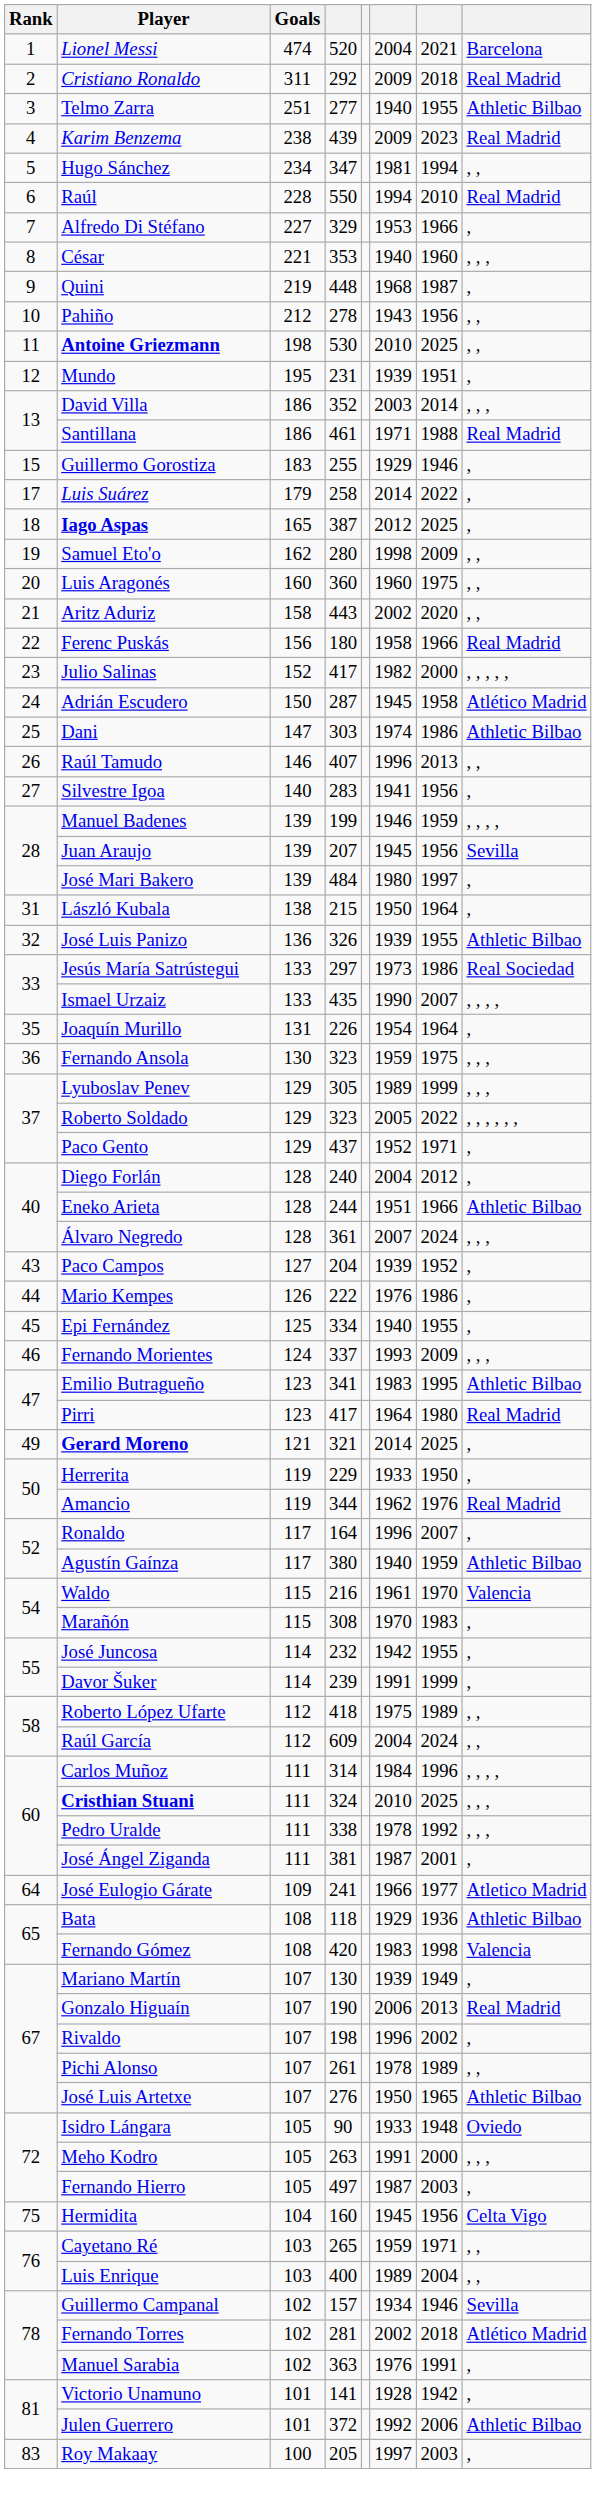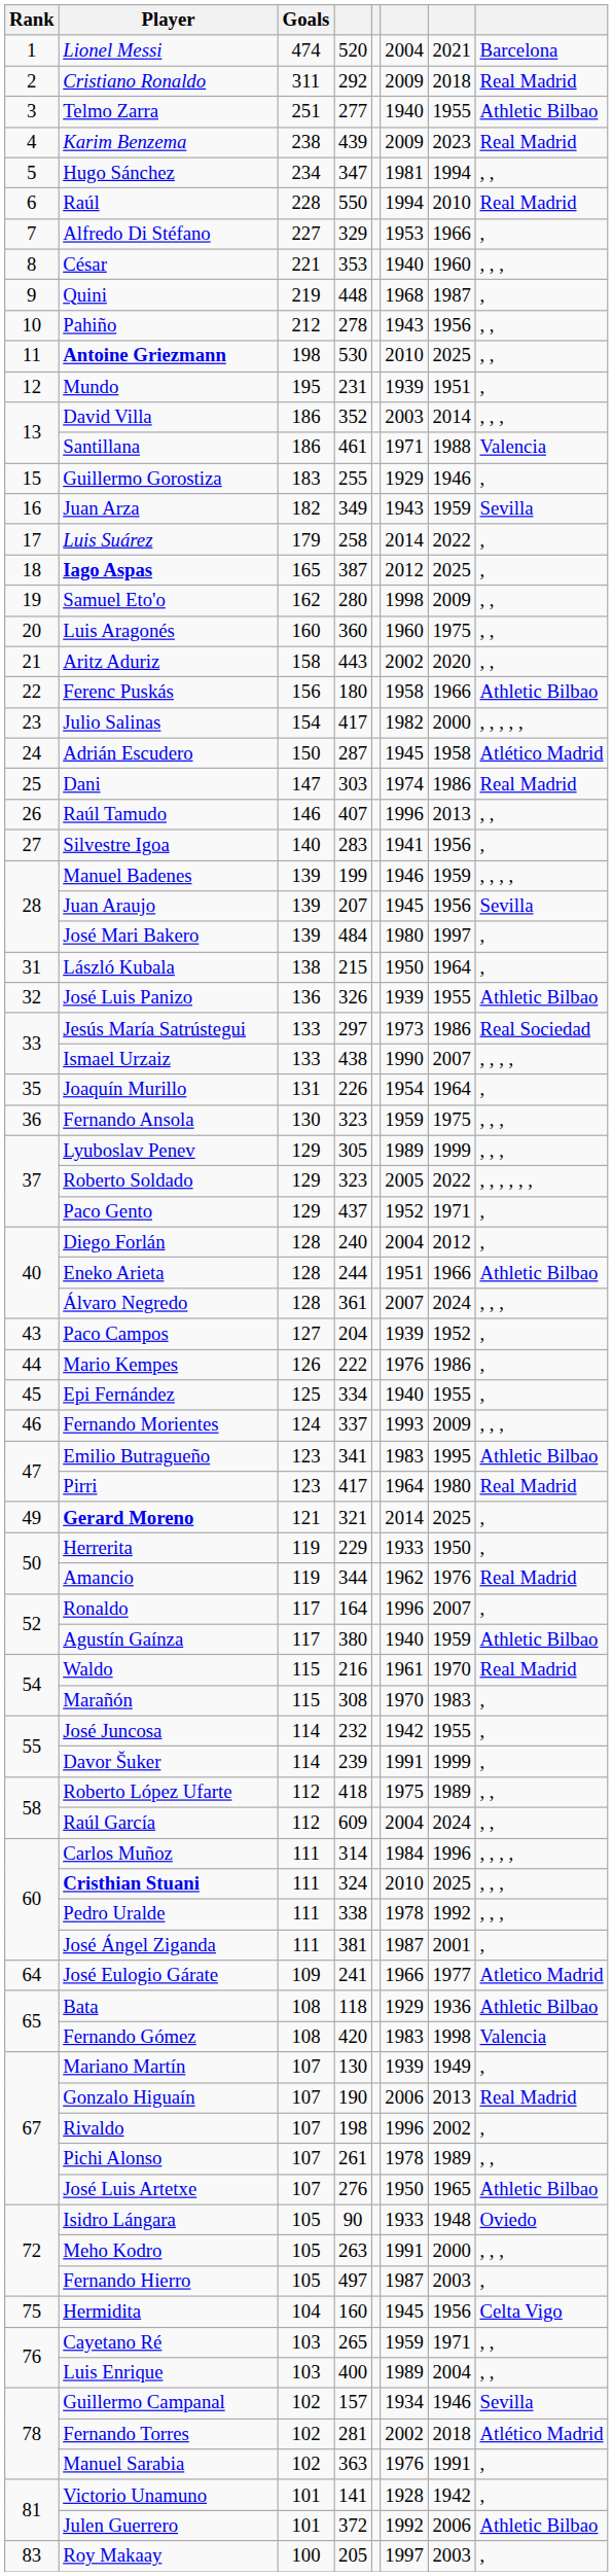Santillana | column 8: Real Madrid -> Valencia
+ row: 16 | Juan Arza | 182 | 349 | 1943 | 1959 | Sevilla
Ferenc Puskás | column 8: Real Madrid -> Athletic Bilbao
Julio Salinas | Goals: 152 -> 154
Dani | column 8: Athletic Bilbao -> Real Madrid
Ismael Urzaiz | column 4: 435 -> 438
Waldo | column 8: Valencia -> Real Madrid
